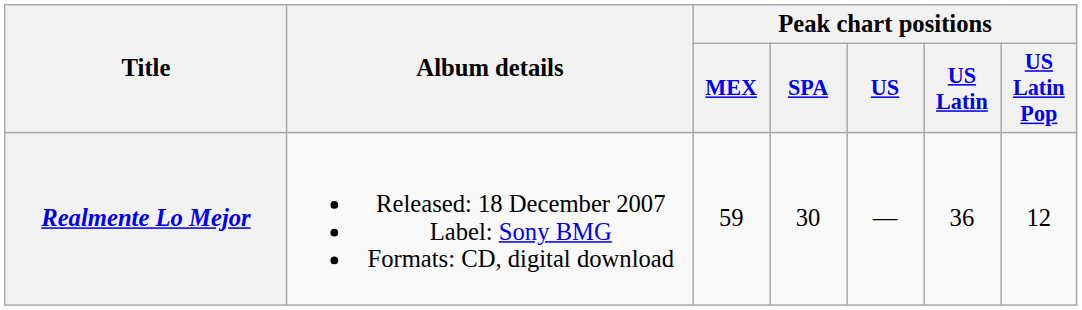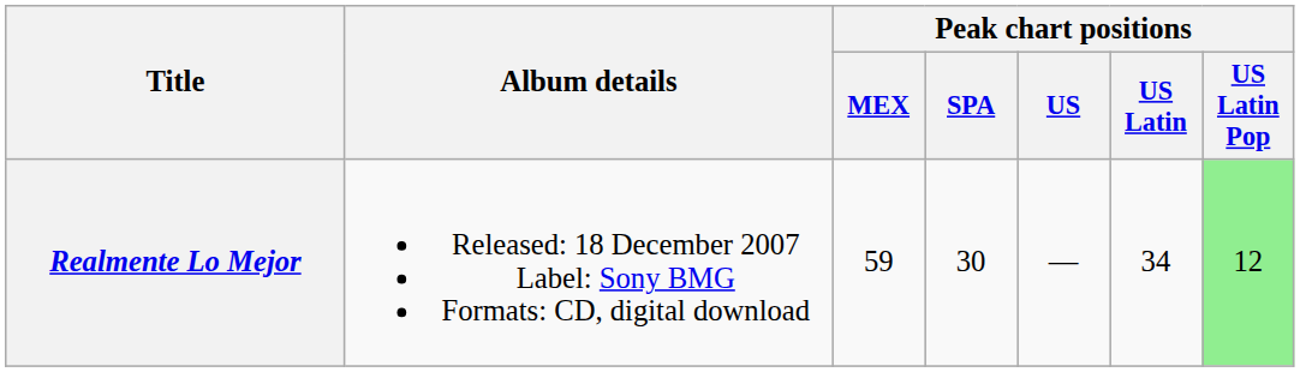Realmente Lo Mejor | Peak chart positions / US Latin: 36 -> 34
Realmente Lo Mejor | Peak chart positions / US Latin Pop: no background -> lightgreen background
